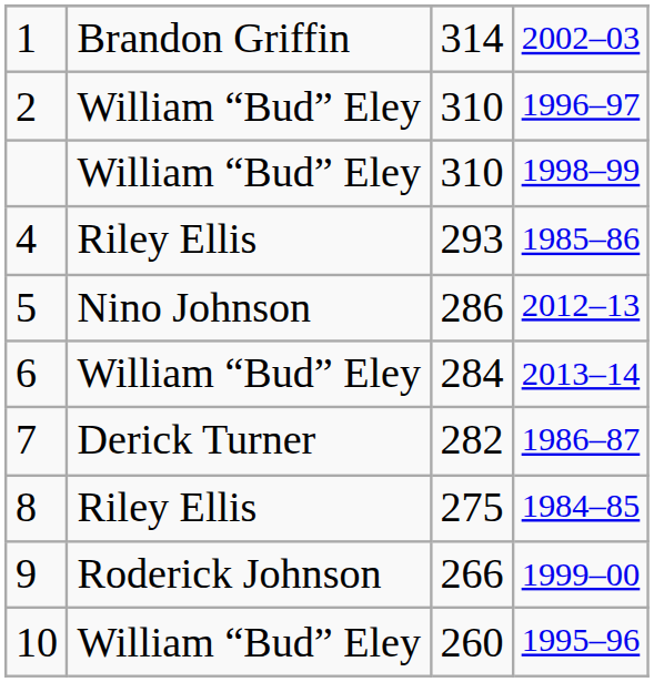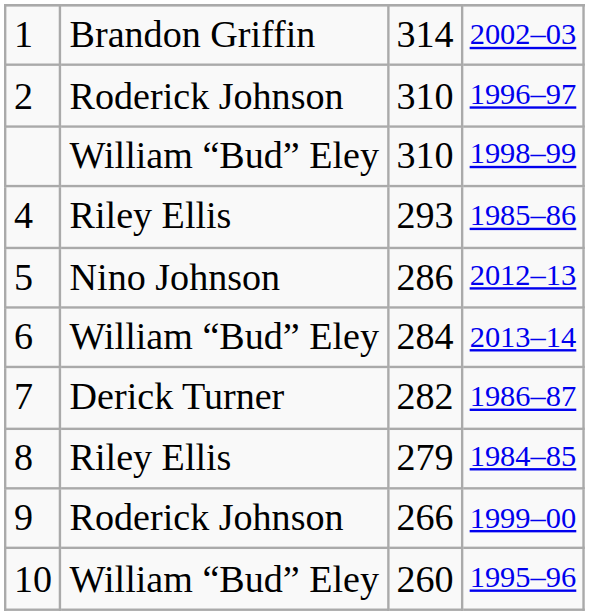2 | column 2: William “Bud” Eley -> Roderick Johnson
8 | column 3: 275 -> 279
